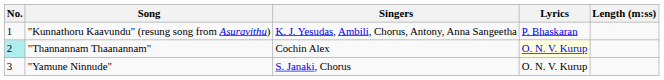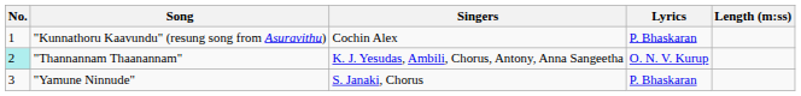"Kunnathoru Kaavundu" (resung song from Asuravithu) | Singers: K. J. Yesudas, Ambili, Chorus, Antony, Anna Sangeetha -> Cochin Alex
"Thannannam Thaanannam" | Singers: Cochin Alex -> K. J. Yesudas, Ambili, Chorus, Antony, Anna Sangeetha
"Thannannam Thaanannam" | Lyrics: lightyellow background -> no background
"Yamune Ninnude" | Lyrics: O. N. V. Kurup -> P. Bhaskaran
